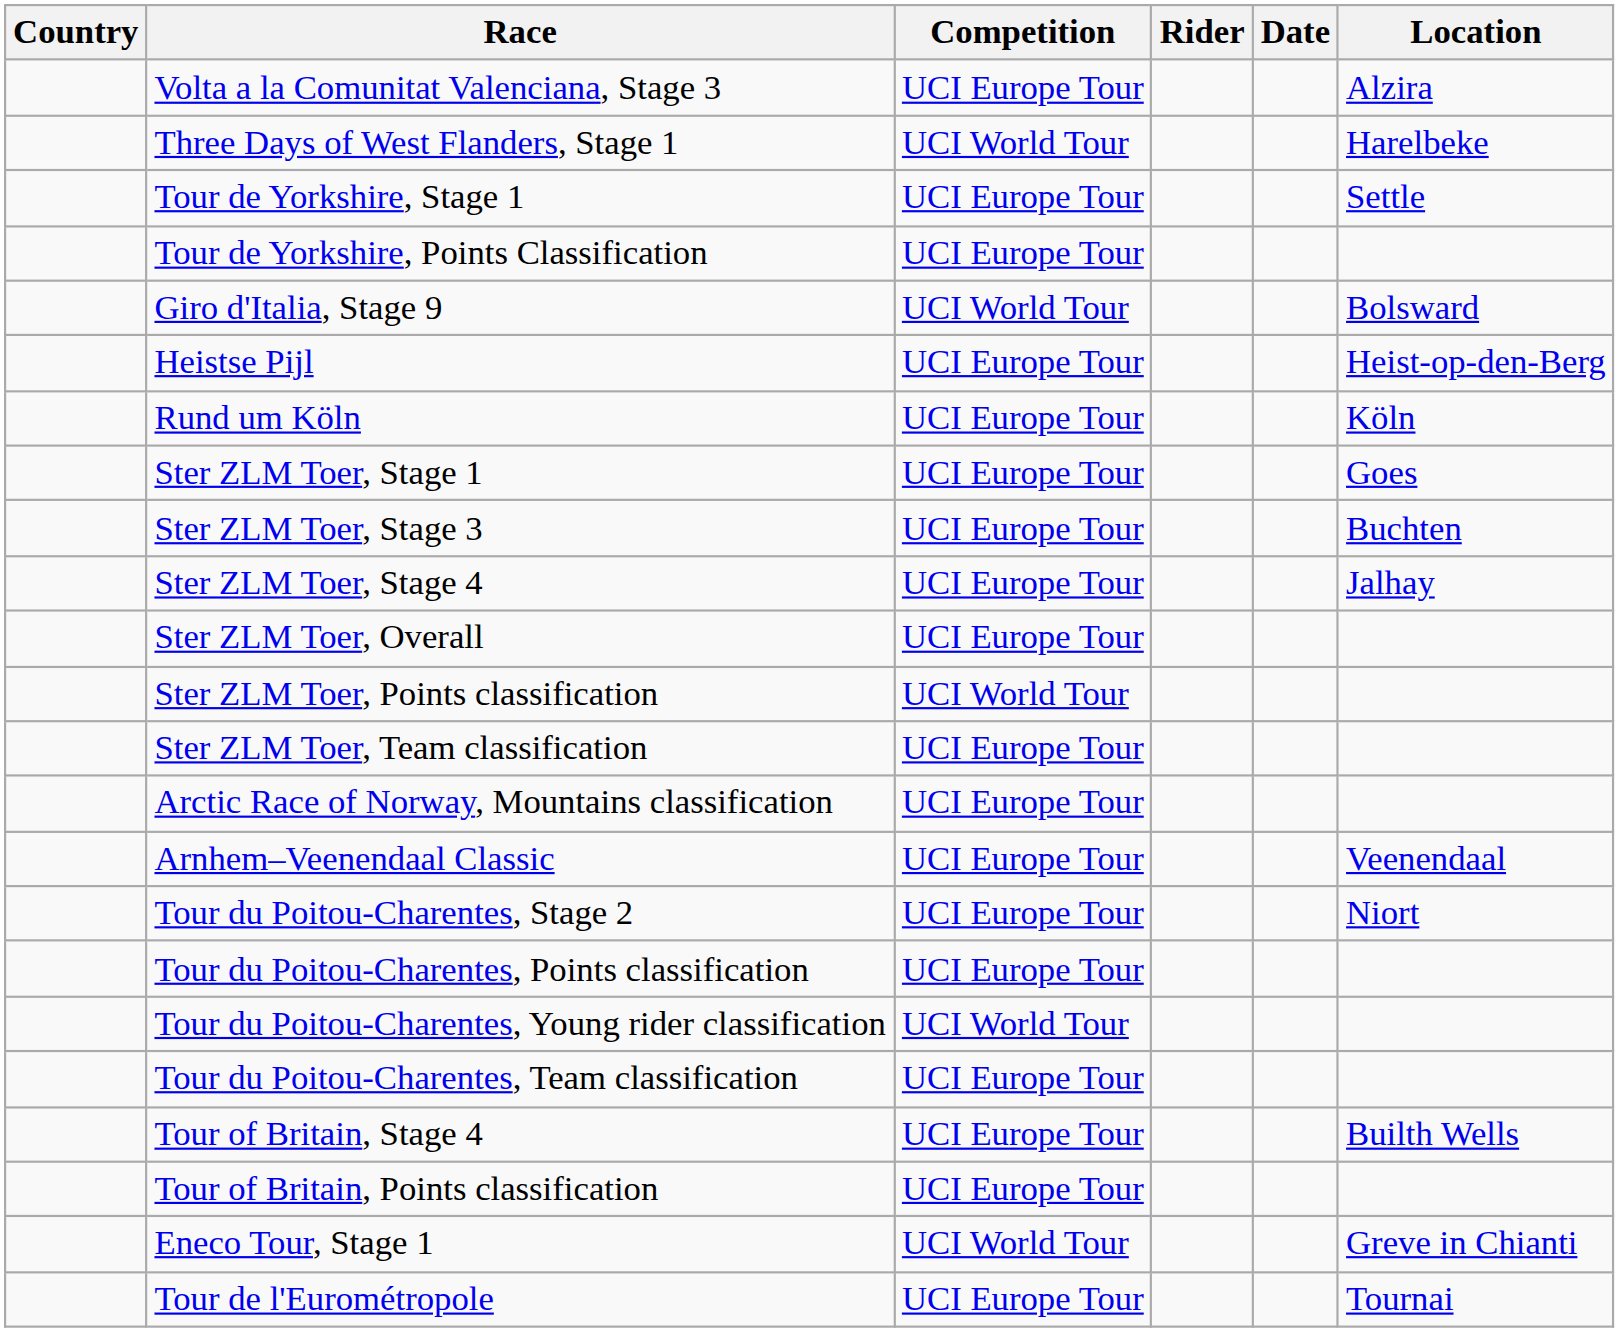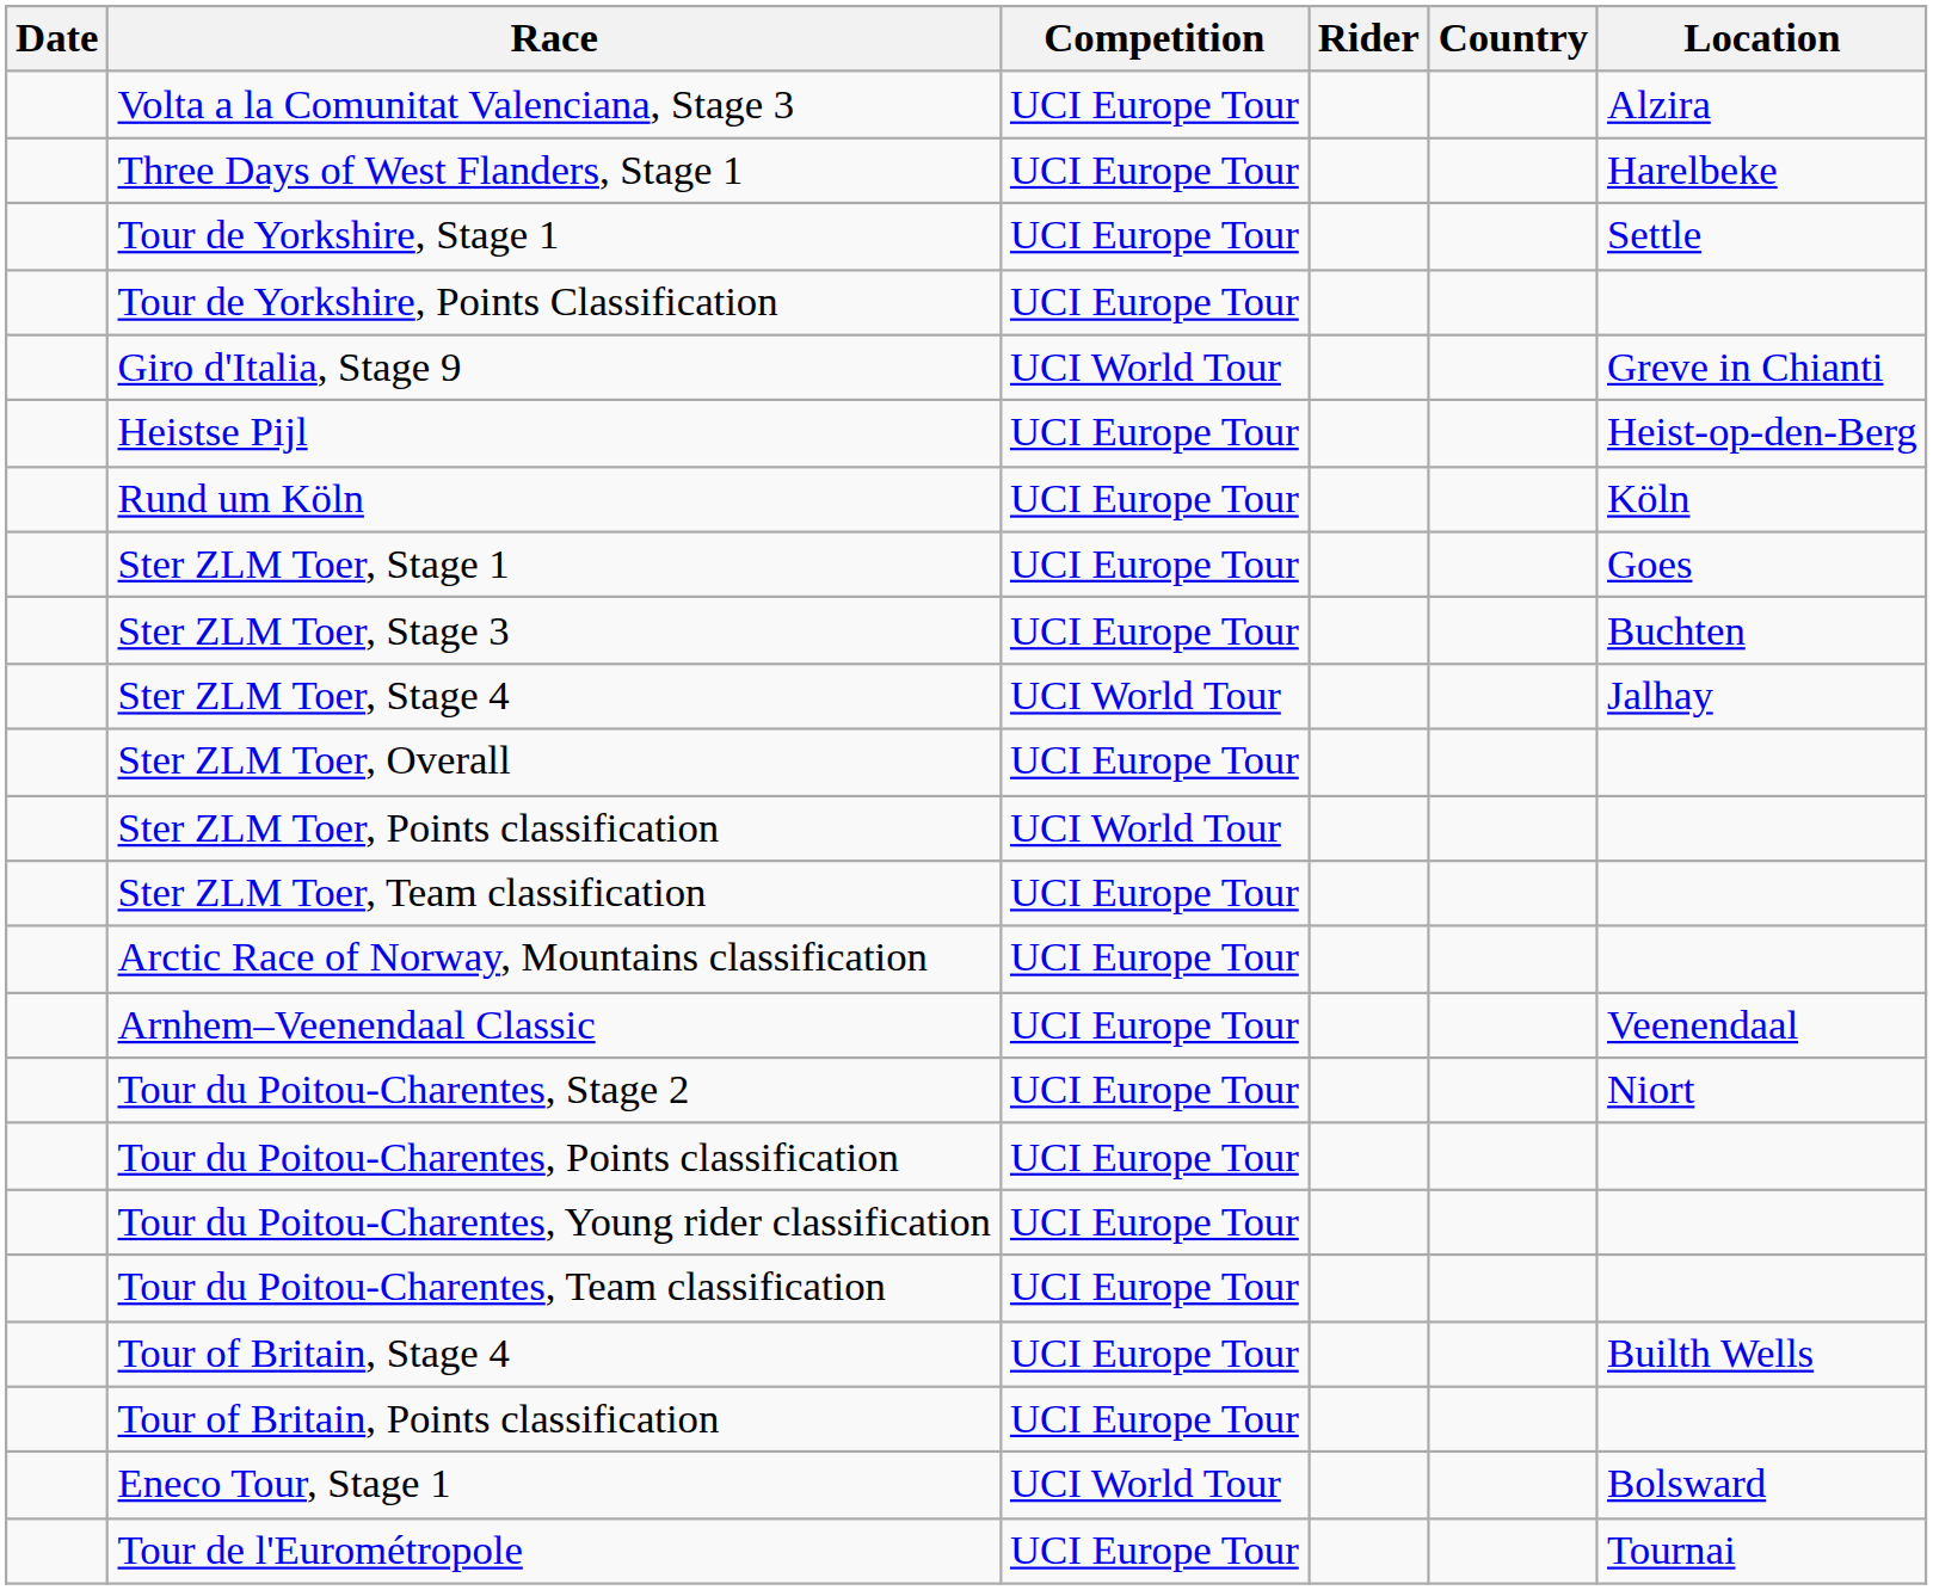columns swapped: Date <-> Country
Three Days of West Flanders, Stage 1 | Competition: UCI World Tour -> UCI Europe Tour
Giro d'Italia, Stage 9 | Location: Bolsward -> Greve in Chianti
Ster ZLM Toer, Stage 4 | Competition: UCI Europe Tour -> UCI World Tour
Tour du Poitou-Charentes, Young rider classification | Competition: UCI World Tour -> UCI Europe Tour
Eneco Tour, Stage 1 | Location: Greve in Chianti -> Bolsward
